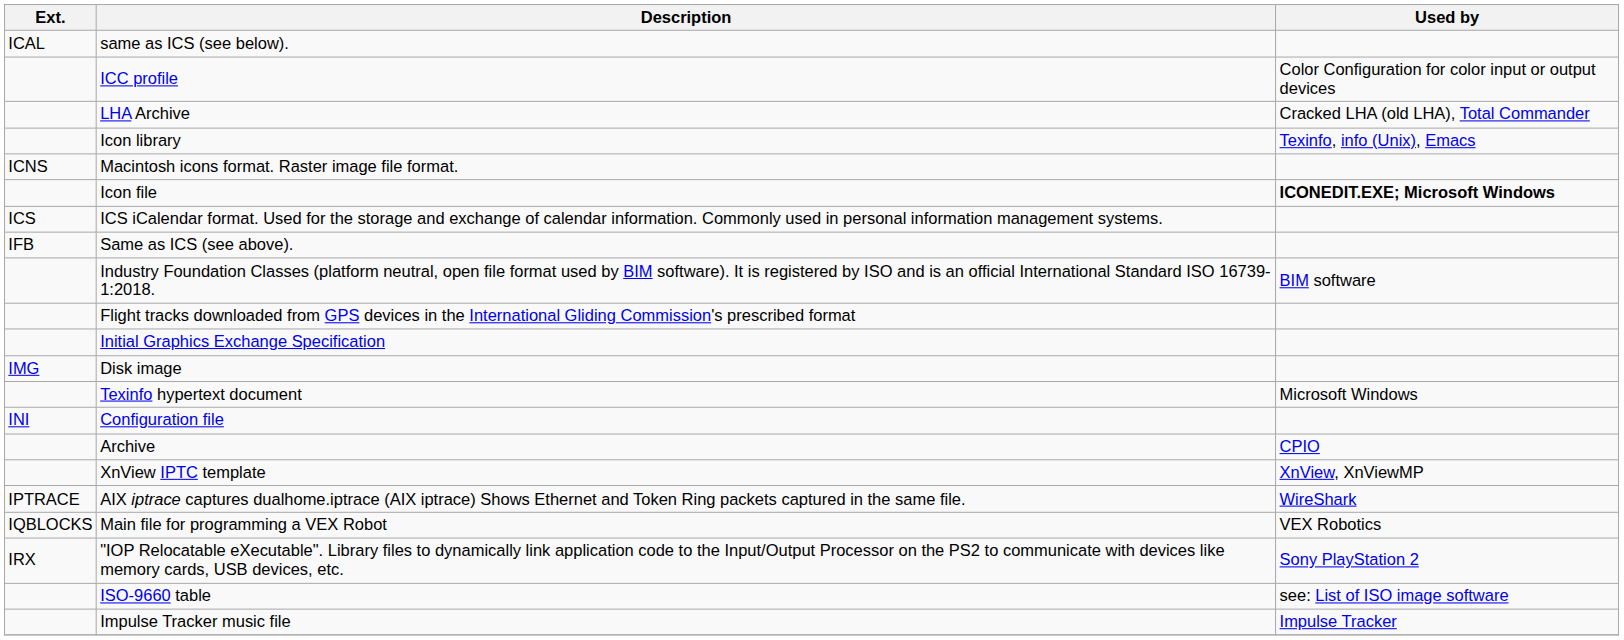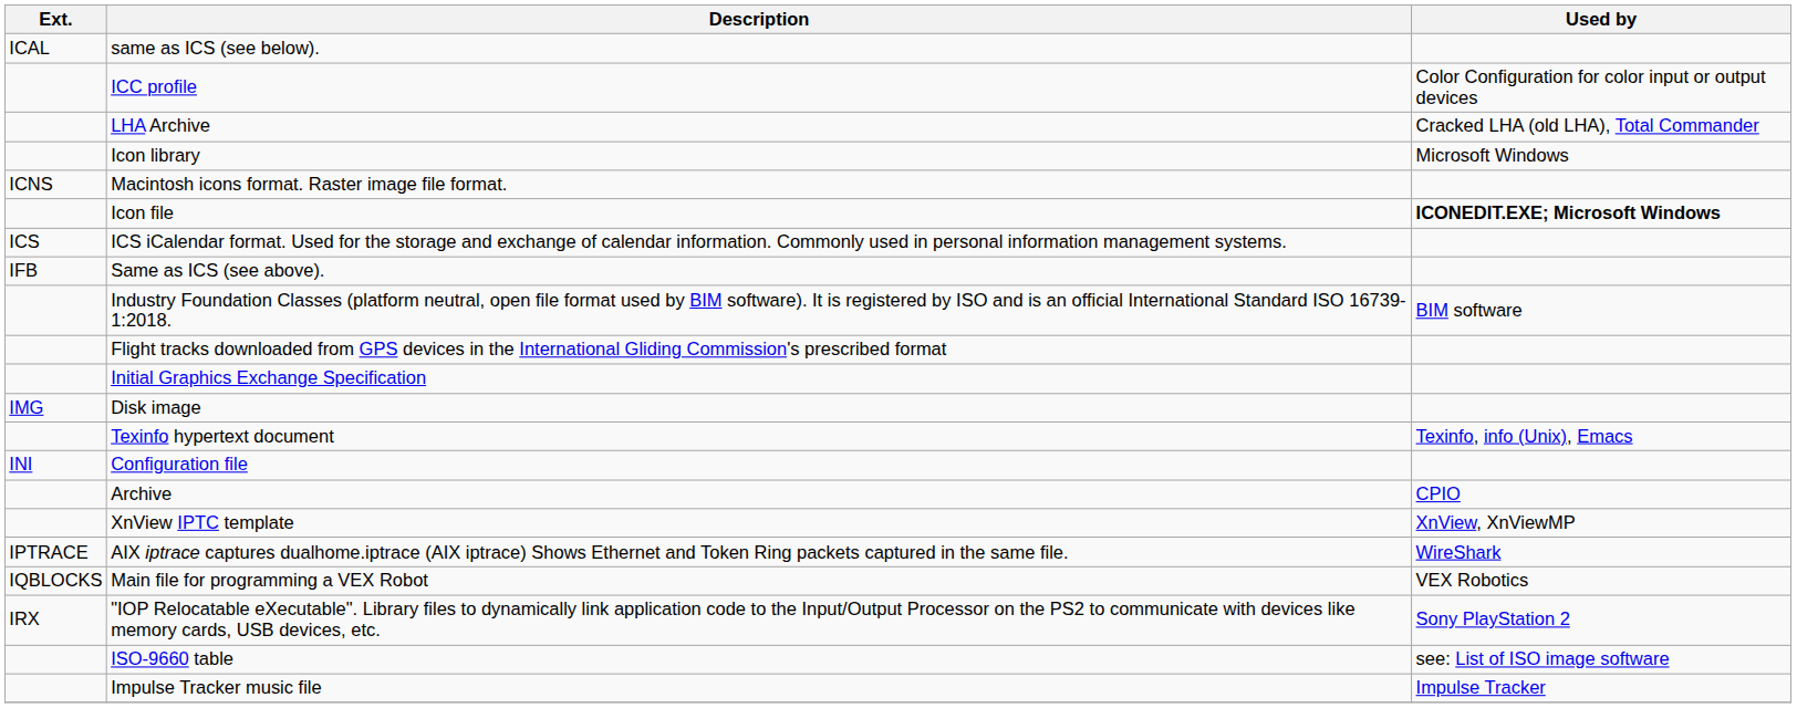Icon library | Used by: Texinfo, info (Unix), Emacs -> Microsoft Windows
Texinfo hypertext document | Used by: Microsoft Windows -> Texinfo, info (Unix), Emacs
